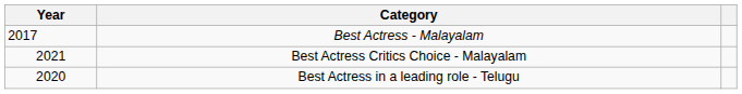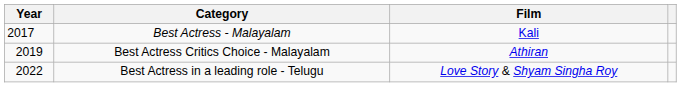+ column: Film | Kali | Athiran | Love Story & Shyam Singha Roy
Best Actress Critics Choice - Malayalam | Year: 2021 -> 2019
Best Actress in a leading role - Telugu | Year: 2020 -> 2022
